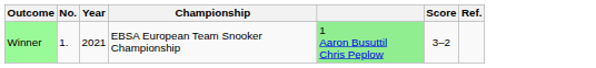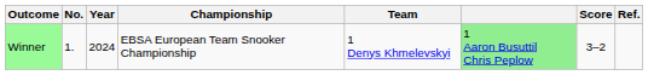+ column: Team | 1 Denys Khmelevskyi
Winner | Year: 2021 -> 2024
